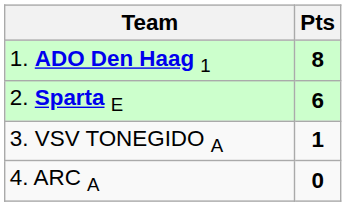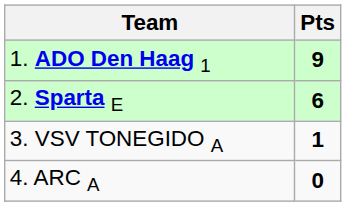1. ADO Den Haag 1 | Pts: 8 -> 9
